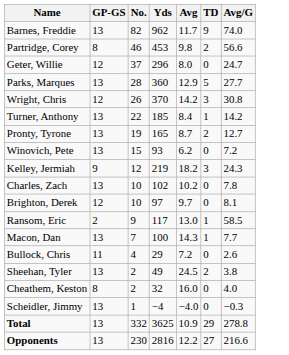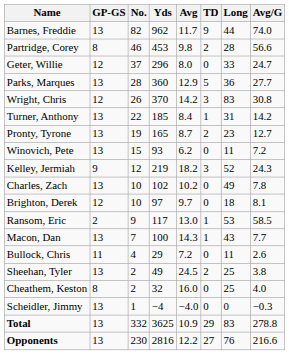+ column: Long | 44 | 28 | 33 | 36 | 83 | 31 | 23 | 11 | 52 | 49 | 18 | 53 | 43 | 11 | 25 | 25 | 0 | 83 | 76
